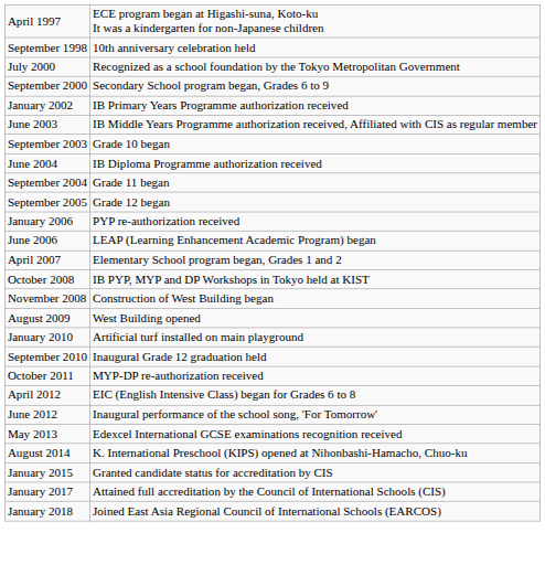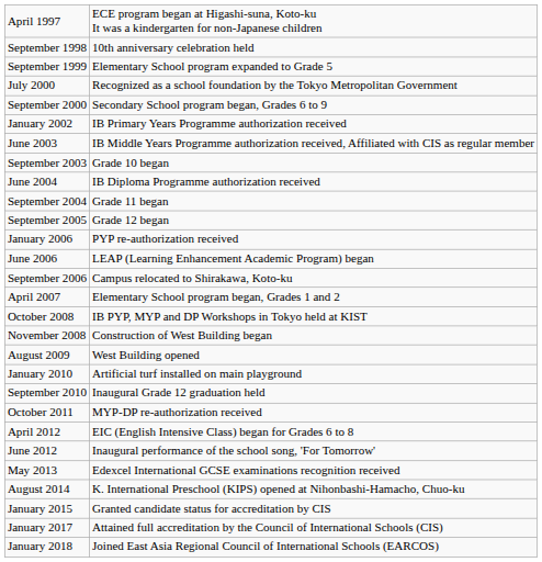+ row: September 1999 | Elementary School program expanded to Grade 5
+ row: September 2006 | Campus relocated to Shirakawa, Koto-ku
